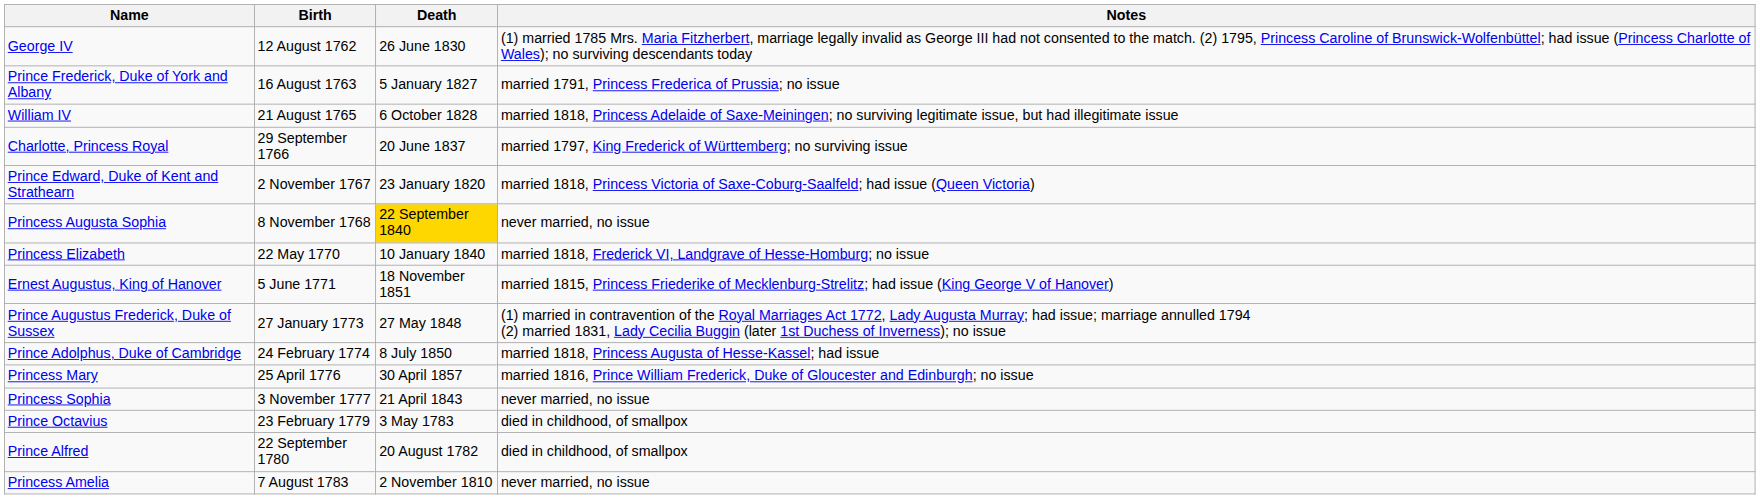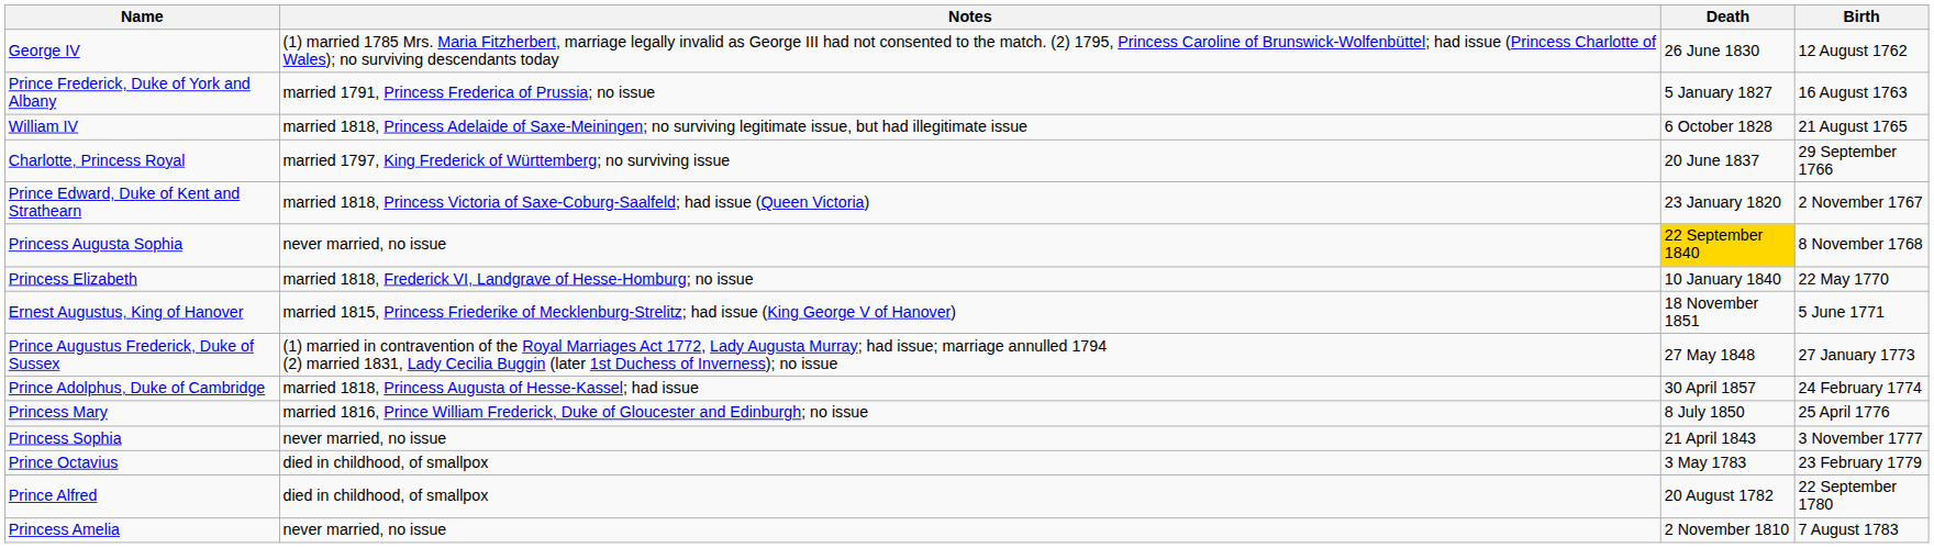columns swapped: Birth <-> Notes
Prince Adolphus, Duke of Cambridge | Death: 8 July 1850 -> 30 April 1857
Princess Mary | Death: 30 April 1857 -> 8 July 1850
